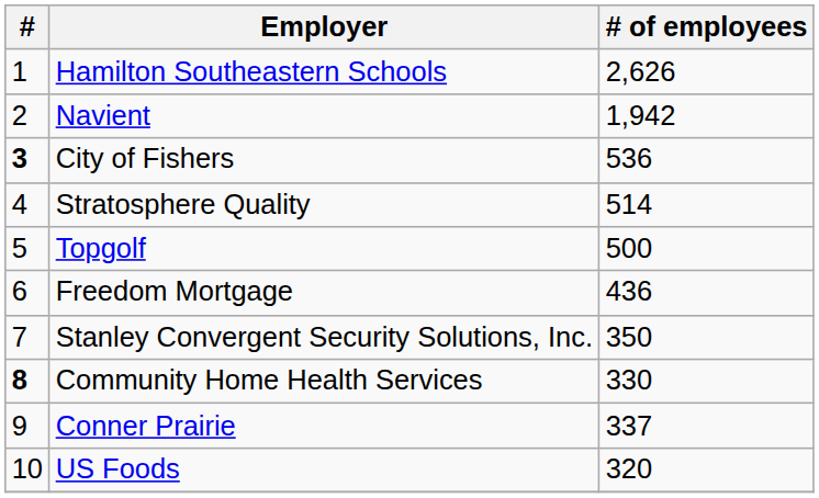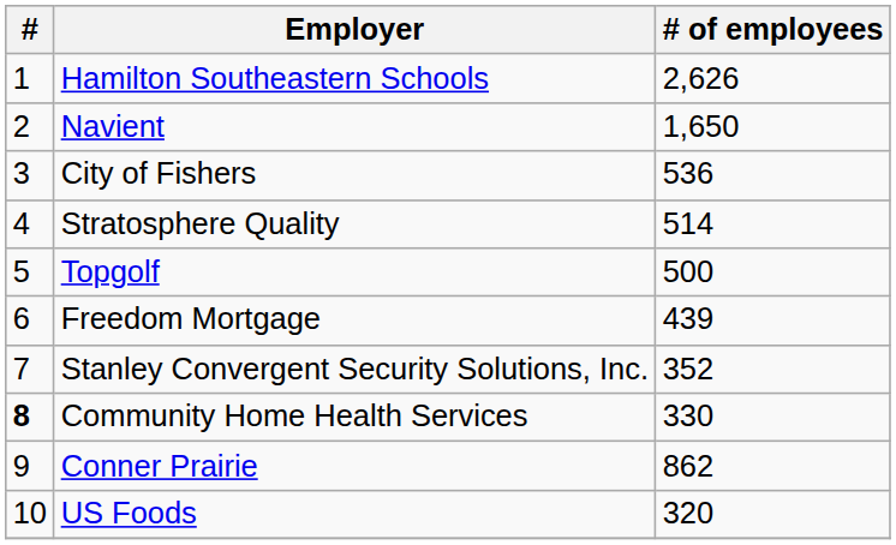Navient | # of employees: 1,942 -> 1,650
City of Fishers | #: bold -> normal
Freedom Mortgage | # of employees: 436 -> 439
Stanley Convergent Security Solutions, Inc. | # of employees: 350 -> 352
Conner Prairie | # of employees: 337 -> 862
